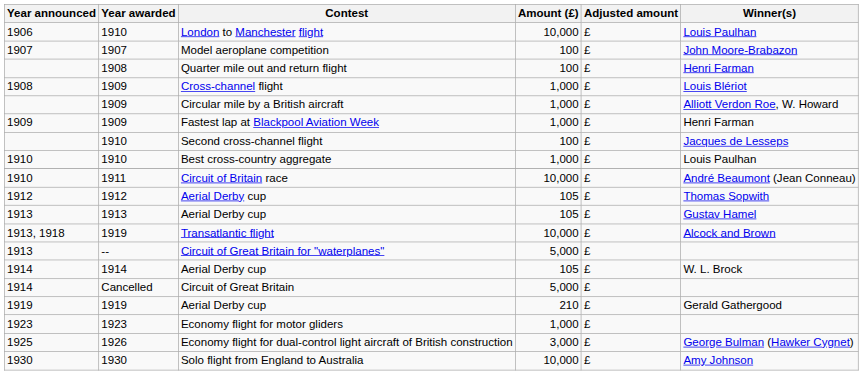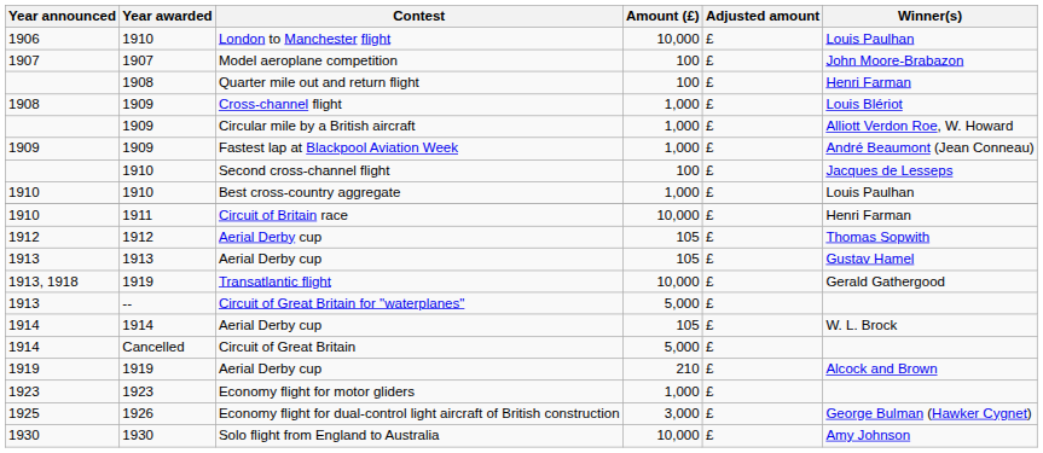Fastest lap at Blackpool Aviation Week | Winner(s): Henri Farman -> André Beaumont (Jean Conneau)
Circuit of Britain race | Winner(s): André Beaumont (Jean Conneau) -> Henri Farman
Transatlantic flight | Winner(s): Alcock and Brown -> Gerald Gathergood
1919 / Aerial Derby cup | Winner(s): Gerald Gathergood -> Alcock and Brown
